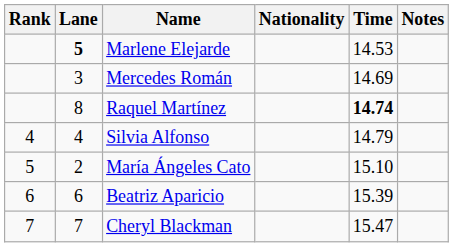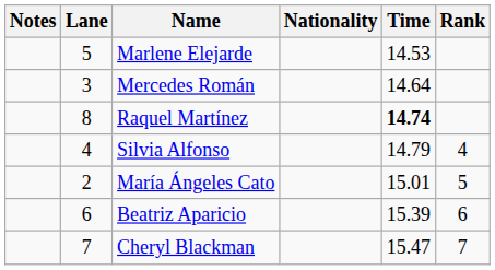columns swapped: Rank <-> Notes
Marlene Elejarde | Lane: bold -> normal
Mercedes Román | Time: 14.69 -> 14.64
María Ángeles Cato | Time: 15.10 -> 15.01
